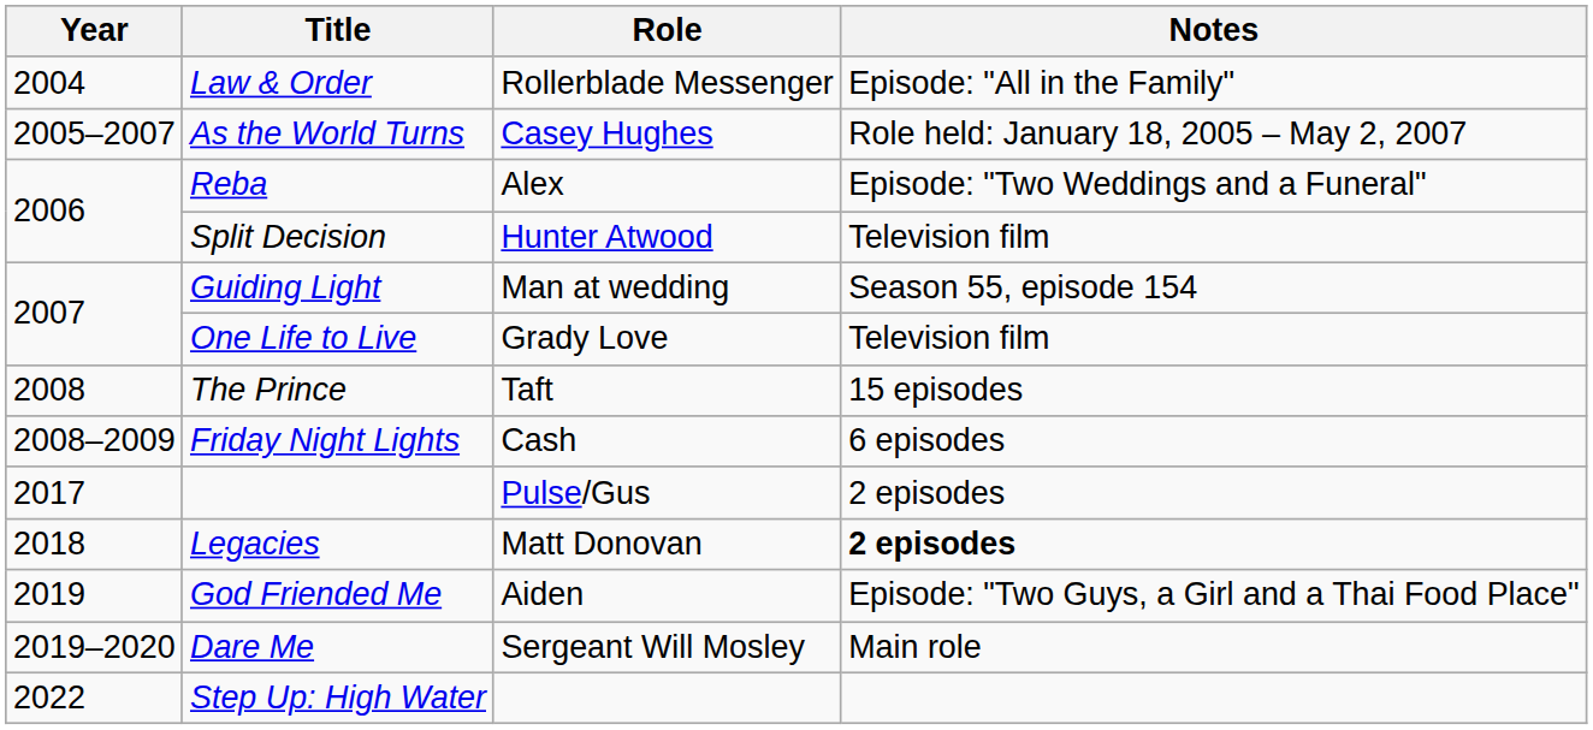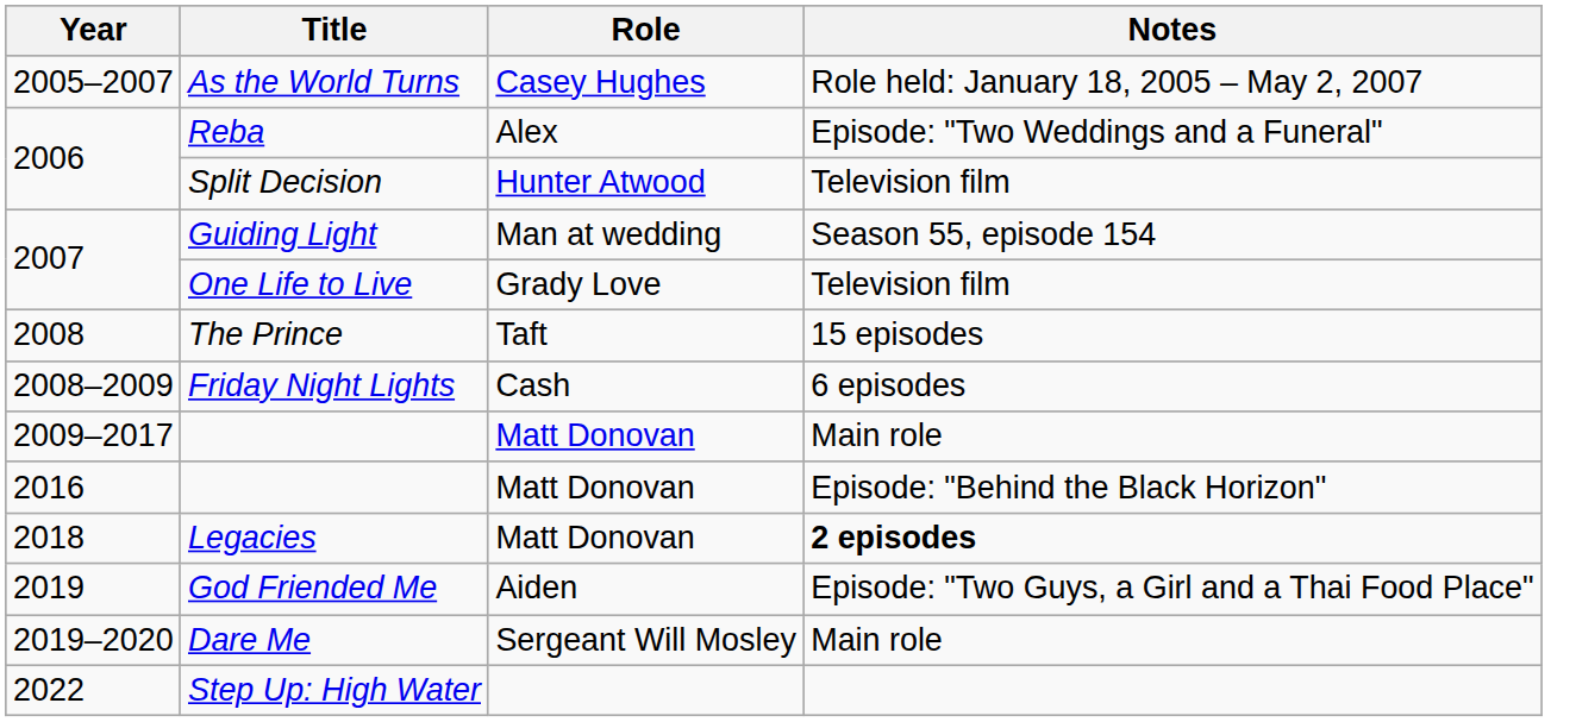- row: 2004 | Law & Order | Rollerblade Messenger | Episode: "All in the Family"
+ row: 2009–2017 | Matt Donovan | Main role
+ row: 2016 | Matt Donovan | Episode: "Behind the Black Horizon"
- row: 2017 | Pulse/Gus | 2 episodes
